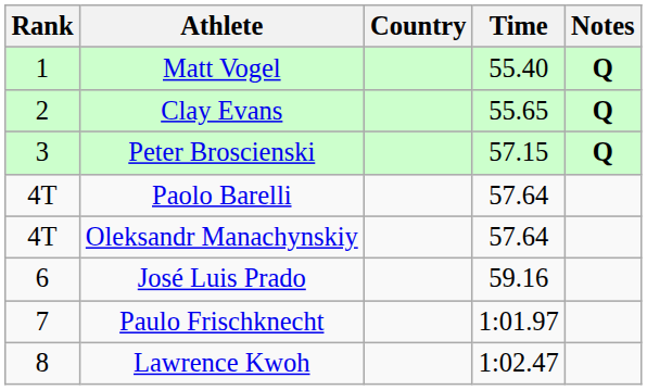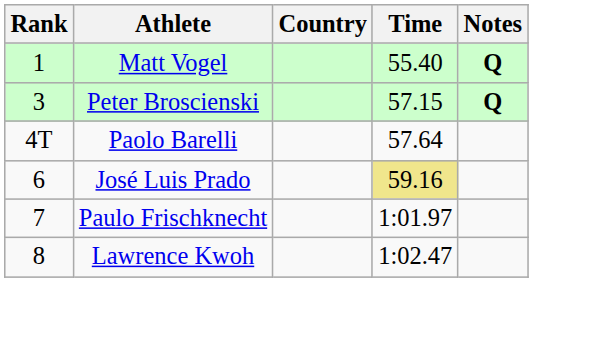- row: 2 | Clay Evans | 55.65 | Q
- row: 4T | Oleksandr Manachynskiy | 57.64
José Luis Prado | Time: no background -> khaki background
